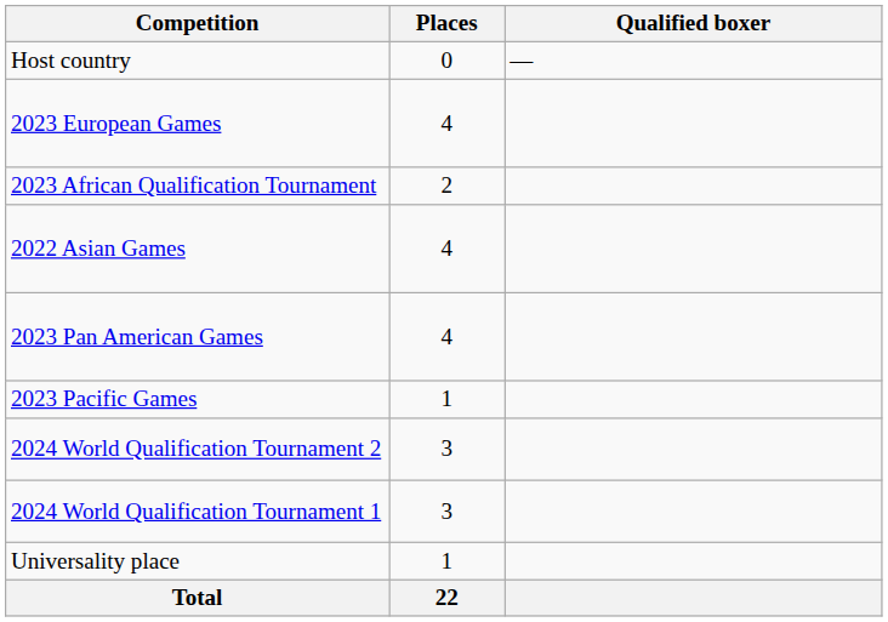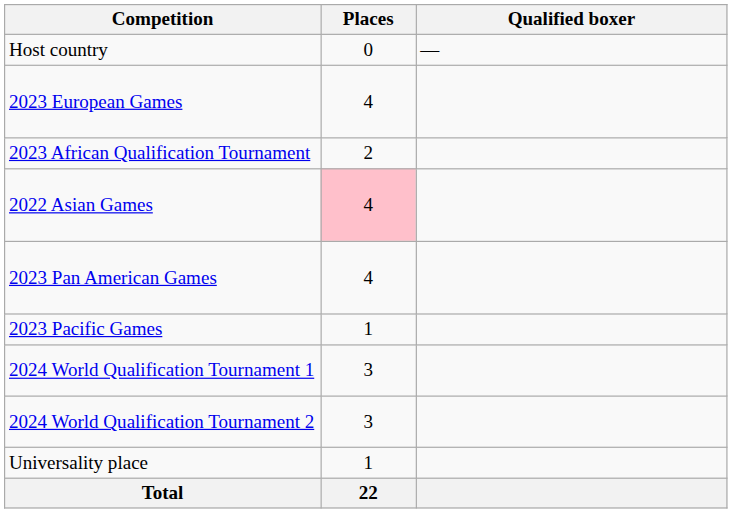2022 Asian Games | Places: no background -> pink background
rows swapped: 2024 World Qualification Tournament 1 <-> 2024 World Qualification Tournament 2
